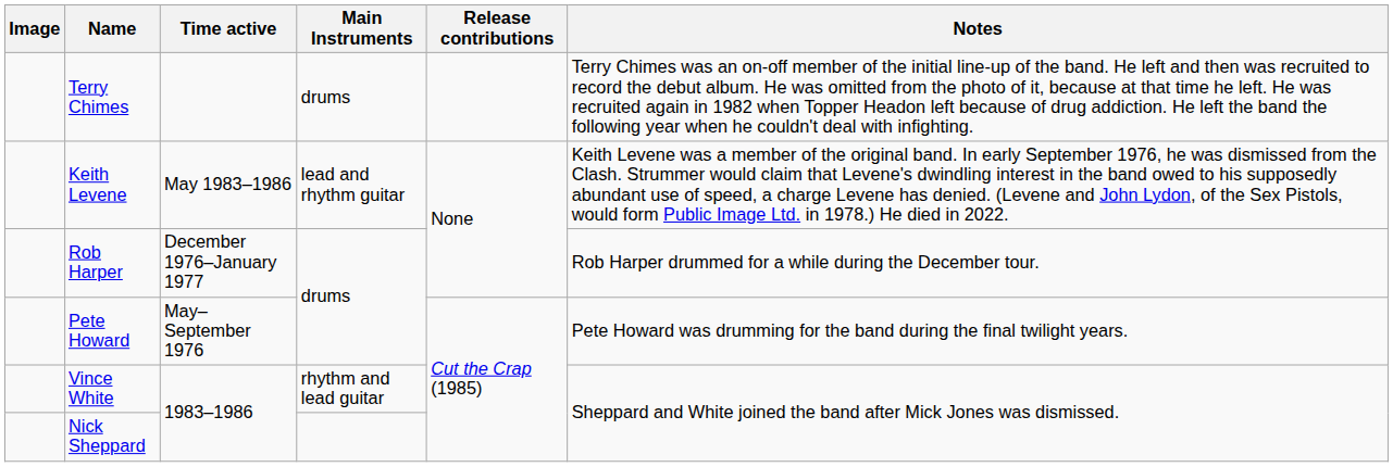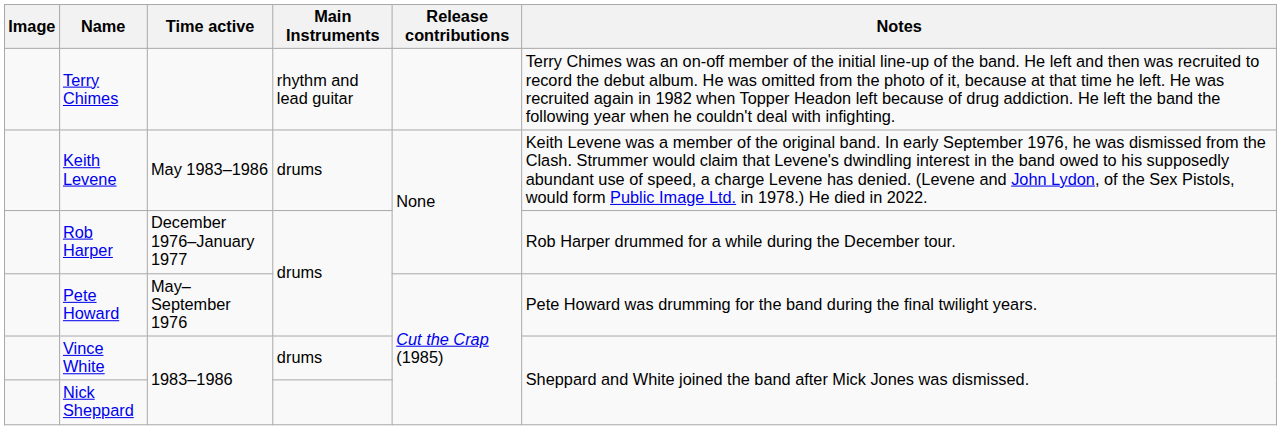Terry Chimes | Main Instruments: drums -> rhythm and lead guitar
Keith Levene | Main Instruments: lead and rhythm guitar -> drums
Vince White | Main Instruments: rhythm and lead guitar -> drums
